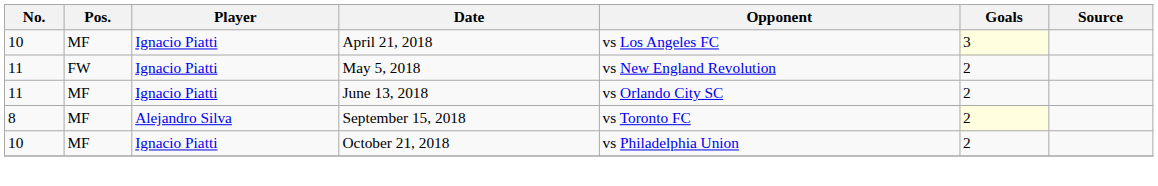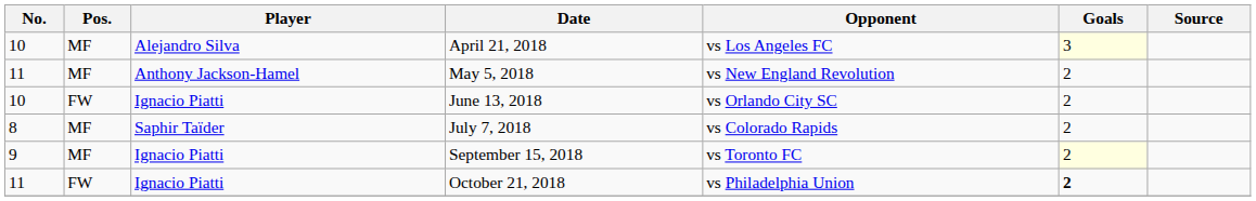April 21, 2018 | Player: Ignacio Piatti -> Alejandro Silva
May 5, 2018 | Pos.: FW -> MF
May 5, 2018 | Player: Ignacio Piatti -> Anthony Jackson-Hamel
June 13, 2018 | No.: 11 -> 10
June 13, 2018 | Pos.: MF -> FW
+ row: 8 | MF | Saphir Taïder | July 7, 2018 | vs Colorado Rapids | 2
September 15, 2018 | No.: 8 -> 9
September 15, 2018 | Player: Alejandro Silva -> Ignacio Piatti
October 21, 2018 | No.: 10 -> 11
October 21, 2018 | Pos.: MF -> FW
October 21, 2018 | Goals: normal -> bold
